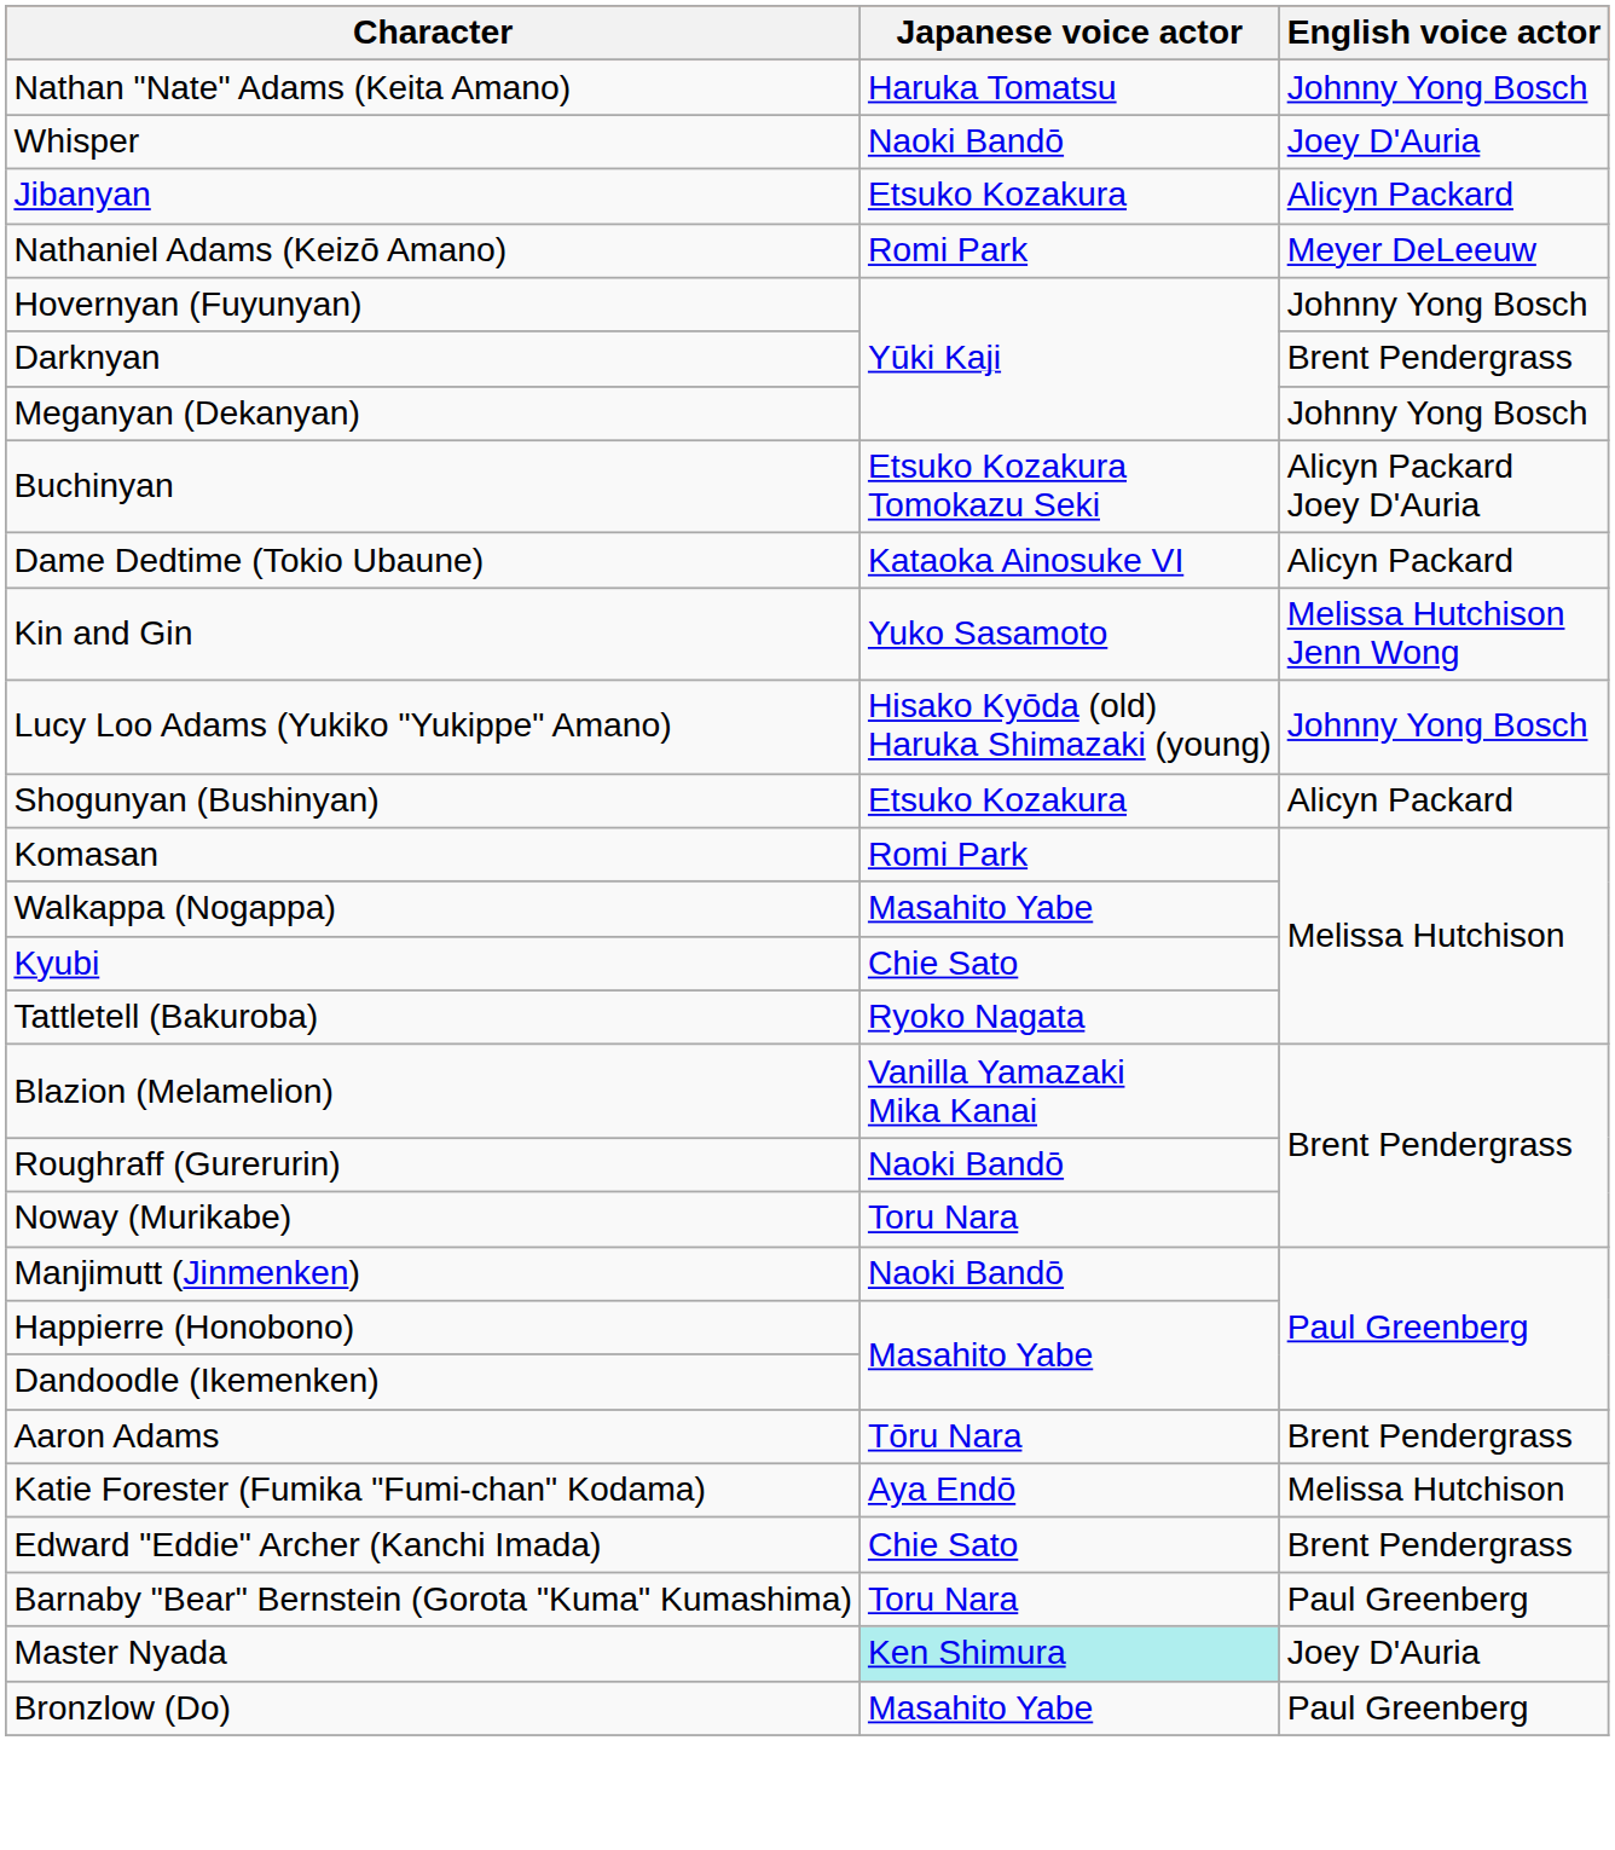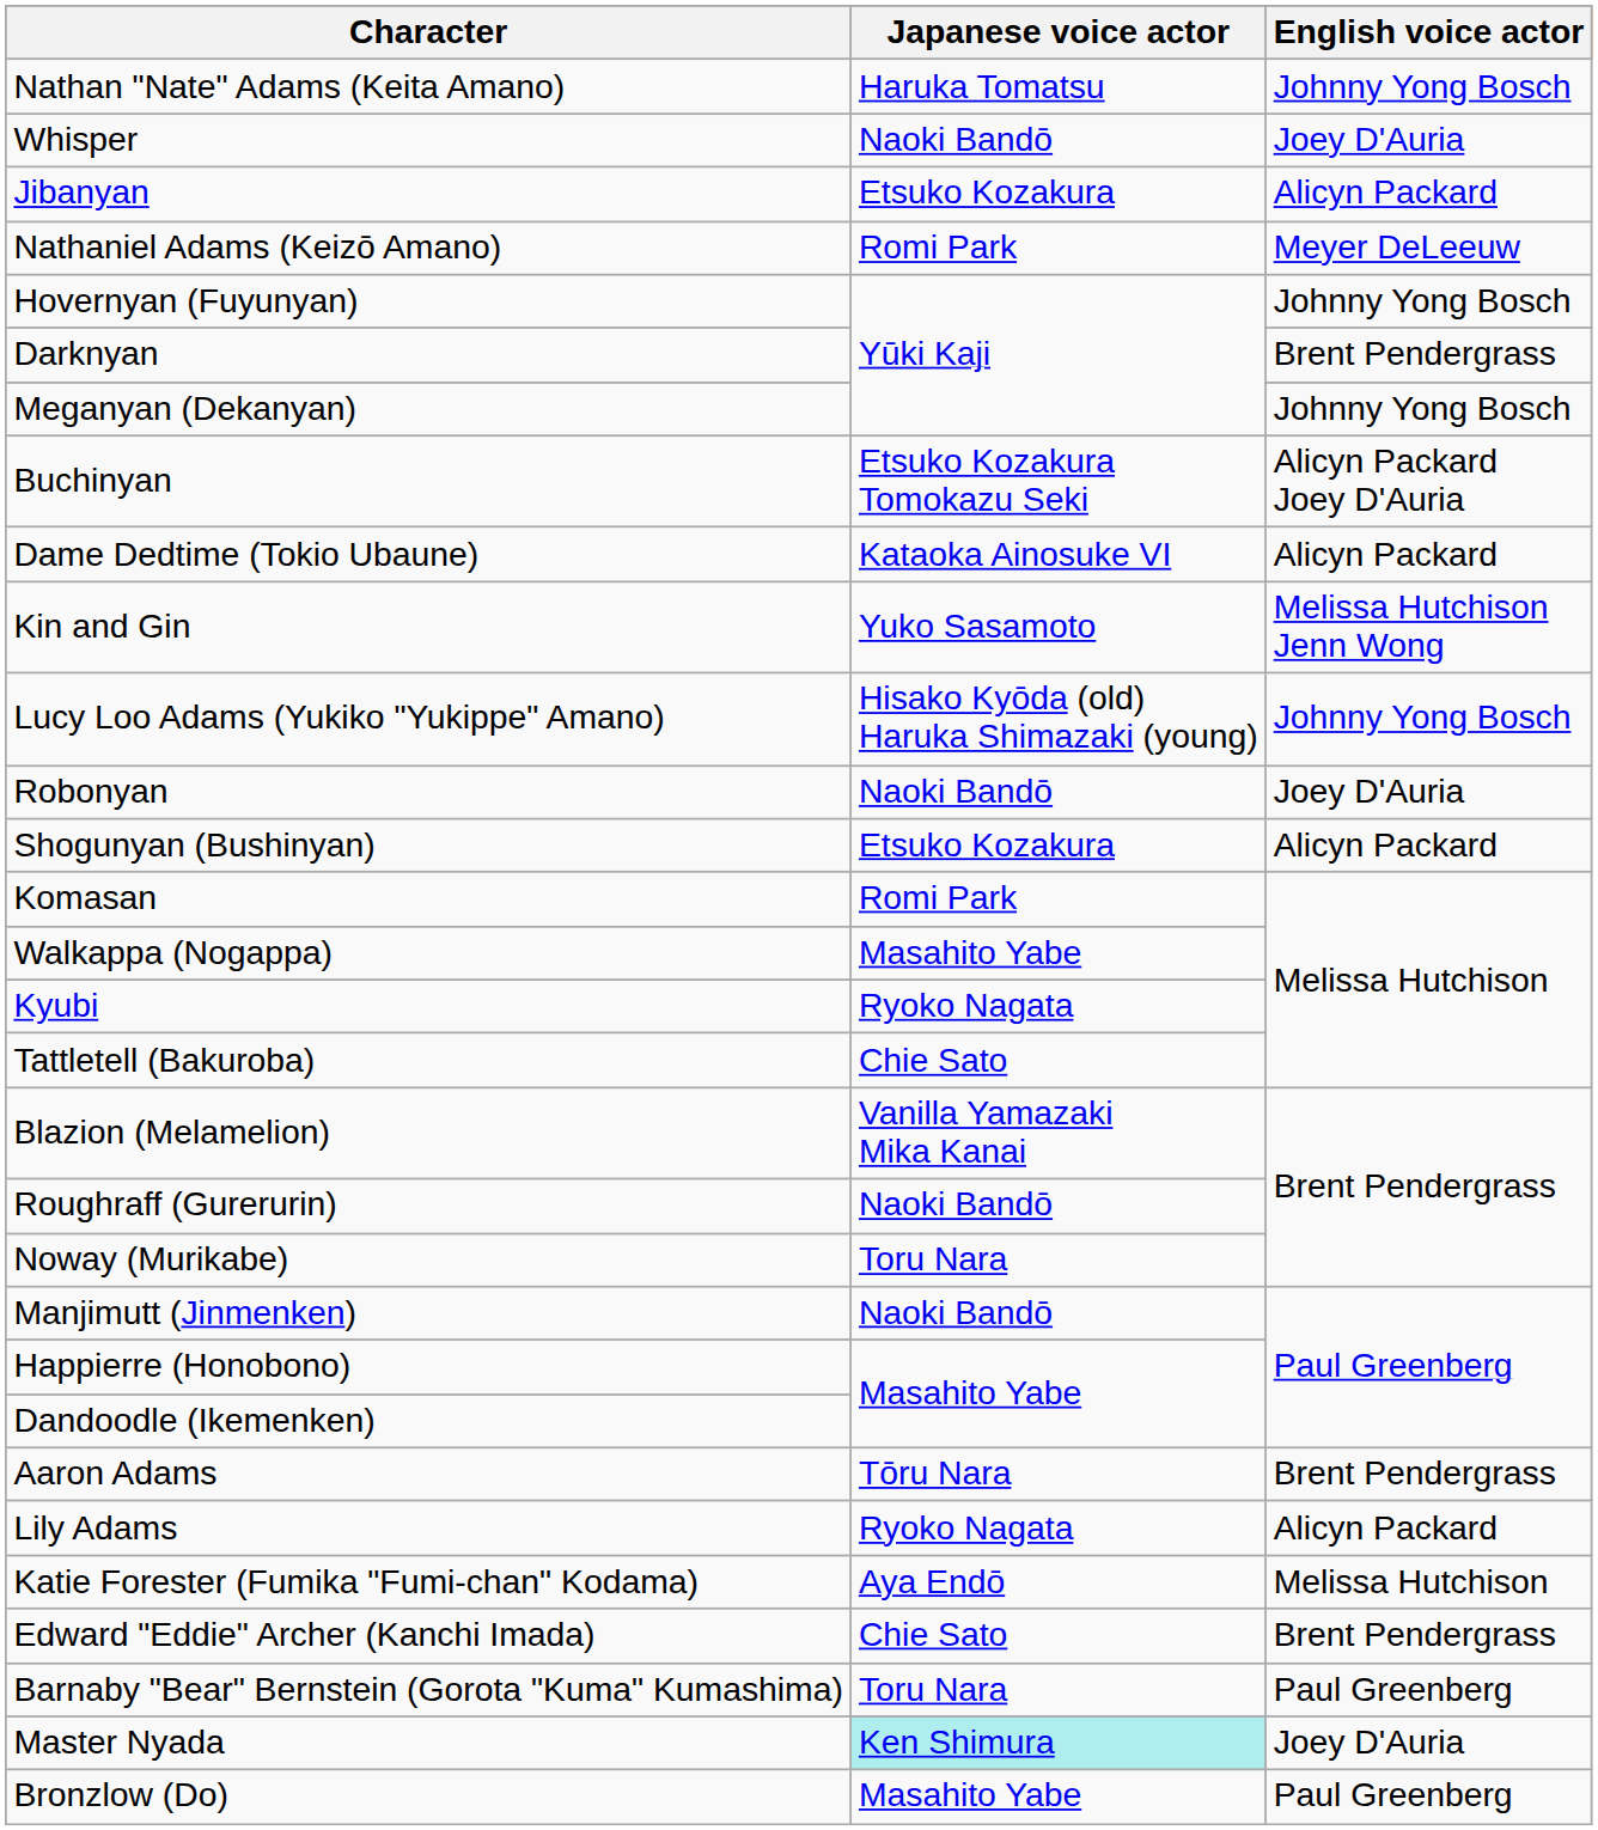+ row: Robonyan | Naoki Bandō | Joey D'Auria
Kyubi | Japanese voice actor: Chie Sato -> Ryoko Nagata
Tattletell (Bakuroba) | Japanese voice actor: Ryoko Nagata -> Chie Sato
+ row: Lily Adams | Ryoko Nagata | Alicyn Packard
